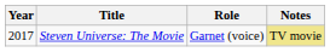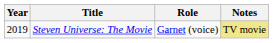Steven Universe: The Movie | Year: 2017 -> 2019
